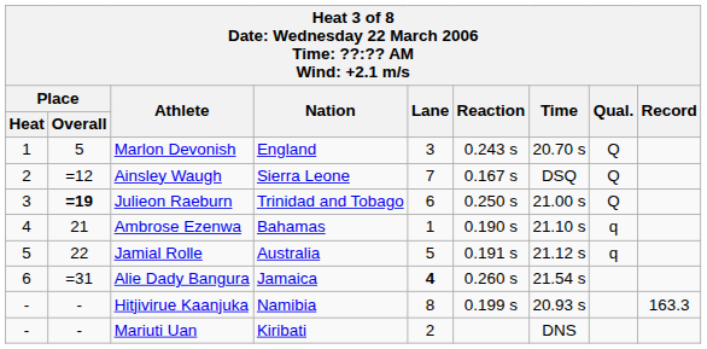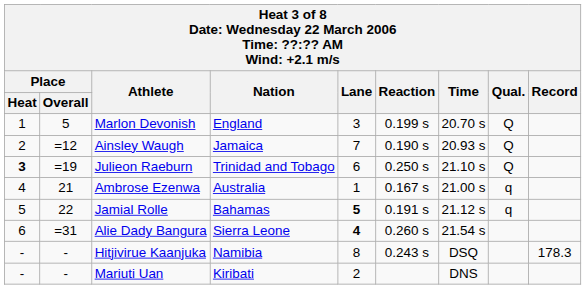Marlon Devonish | Reaction: 0.243 s -> 0.199 s
Ainsley Waugh | Nation: Sierra Leone -> Jamaica
Ainsley Waugh | Reaction: 0.167 s -> 0.190 s
Ainsley Waugh | Time: DSQ -> 20.93 s
Julieon Raeburn | Place / Heat: normal -> bold
Julieon Raeburn | Place / Overall: bold -> normal
Julieon Raeburn | Time: 21.00 s -> 21.10 s
Ambrose Ezenwa | Nation: Bahamas -> Australia
Ambrose Ezenwa | Reaction: 0.190 s -> 0.167 s
Ambrose Ezenwa | Time: 21.10 s -> 21.00 s
Jamial Rolle | Nation: Australia -> Bahamas
Jamial Rolle | Lane: normal -> bold
Alie Dady Bangura | Nation: Jamaica -> Sierra Leone
Hitjivirue Kaanjuka | Reaction: 0.199 s -> 0.243 s
Hitjivirue Kaanjuka | Time: 20.93 s -> DSQ
Hitjivirue Kaanjuka | Record: 163.3 -> 178.3
